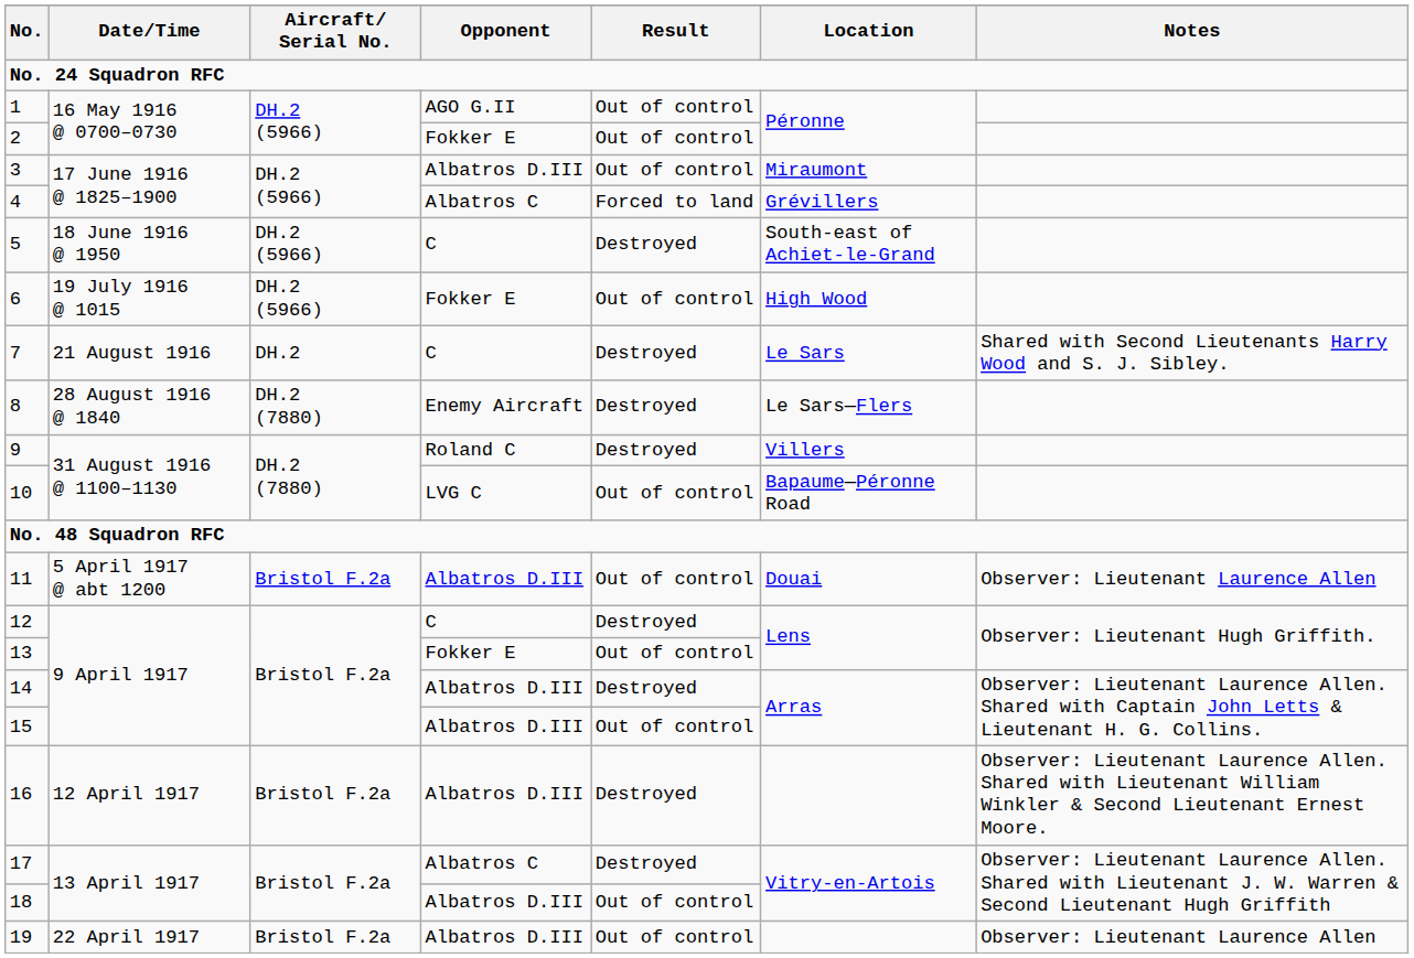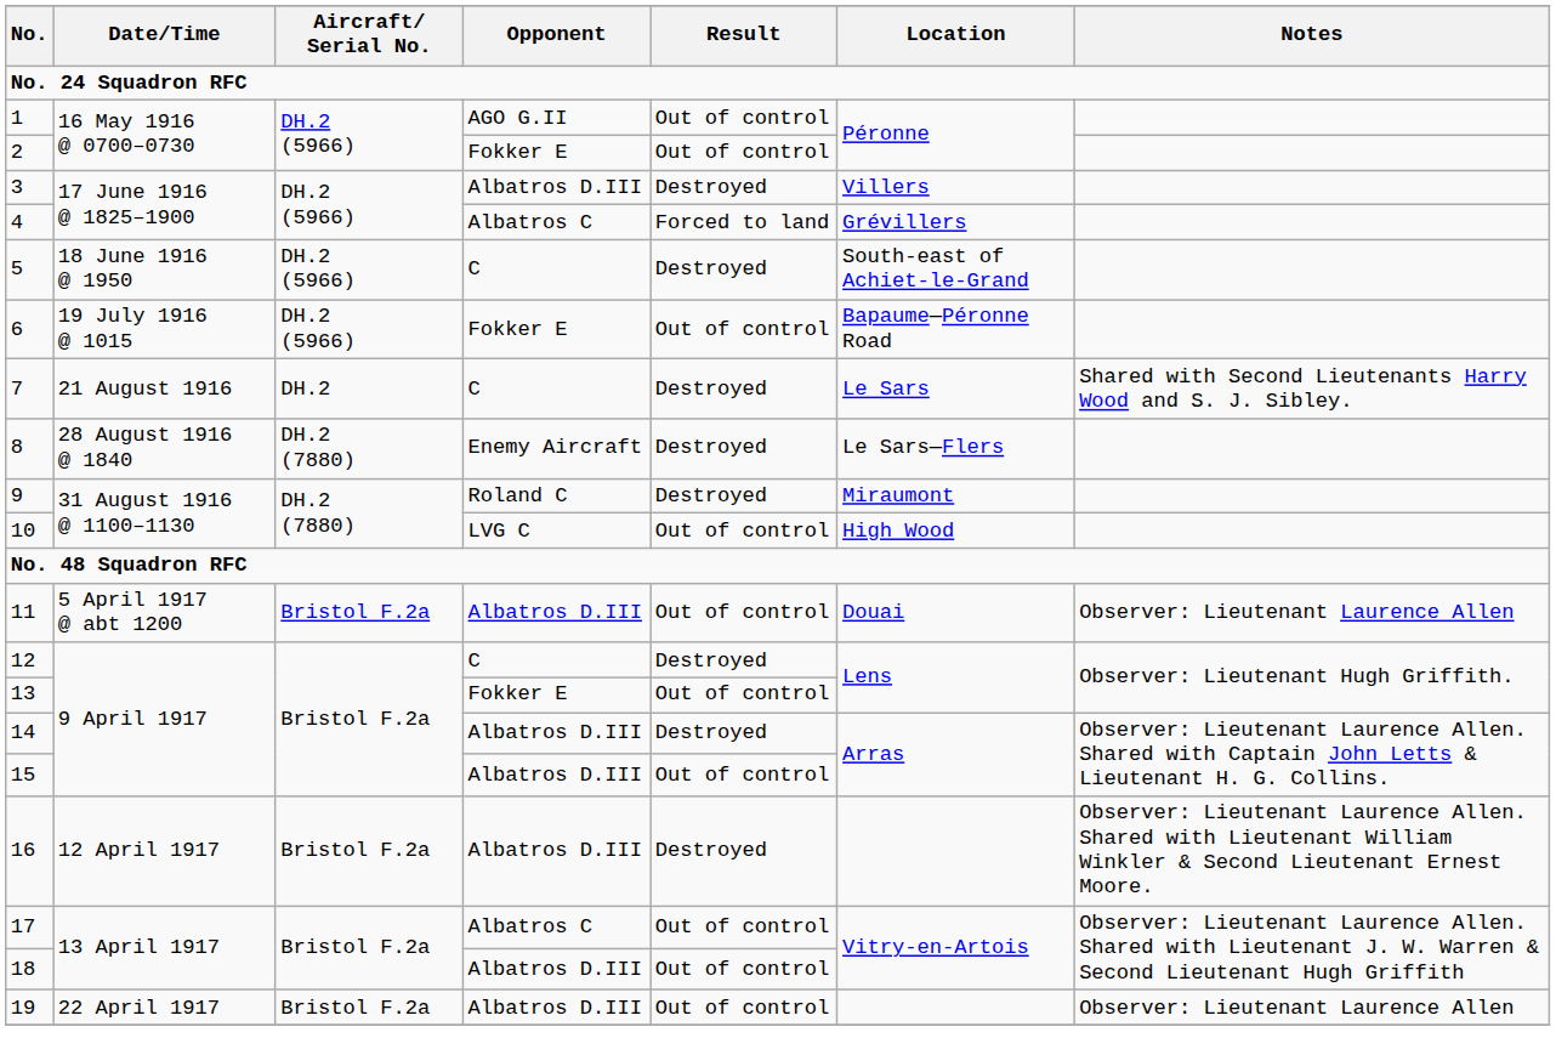3 | Result: Out of control -> Destroyed
3 | Location: Miraumont -> Villers
6 | Location: High Wood -> Bapaume—Péronne Road
9 | Location: Villers -> Miraumont
10 | Location: Bapaume—Péronne Road -> High Wood
17 | Result: Destroyed -> Out of control
